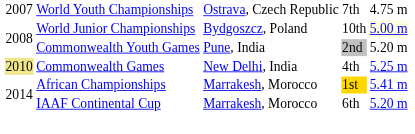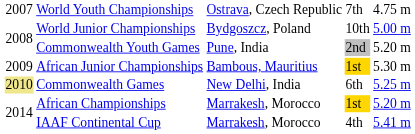World Junior Championships | column 5: lightyellow background -> no background
+ row: 2009 | African Junior Championships | Bambous, Mauritius | 1st | 5.30 m
Commonwealth Games | column 4: 4th -> 6th
African Championships | column 5: 5.41 m -> 5.20 m
IAAF Continental Cup | column 4: 6th -> 4th
IAAF Continental Cup | column 5: 5.20 m -> 5.41 m
